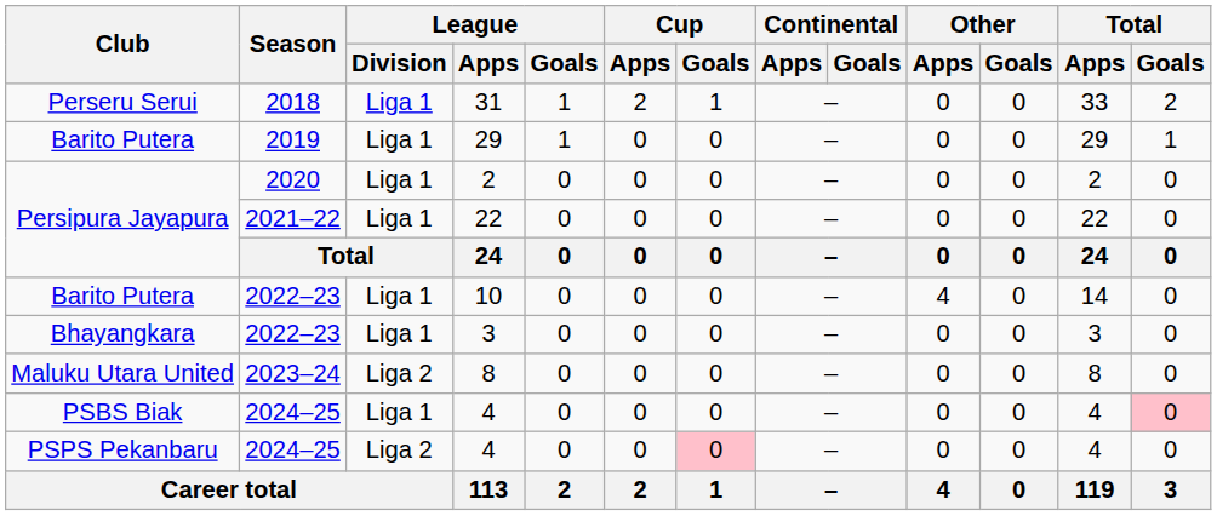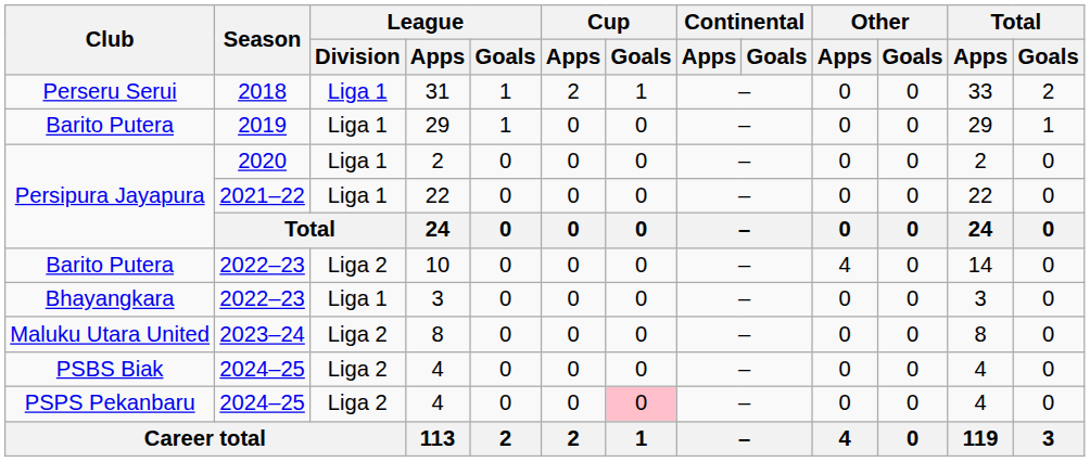10 | League / Division: Liga 1 -> Liga 2
PSBS Biak / 4 | League / Division: Liga 1 -> Liga 2
PSBS Biak / 4 | Total / Goals: pink background -> no background
